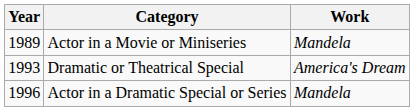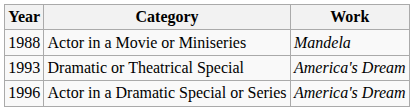Actor in a Movie or Miniseries | Year: 1989 -> 1988
Actor in a Dramatic Special or Series | Work: Mandela -> America's Dream
